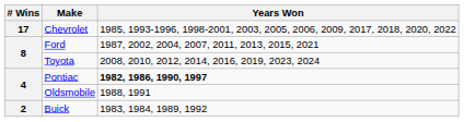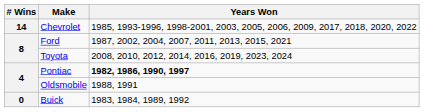Chevrolet | # Wins: 17 -> 14
Buick | # Wins: 2 -> 0
